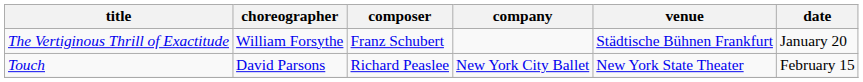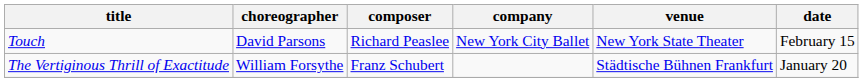rows swapped: Touch <-> The Vertiginous Thrill of Exactitude
